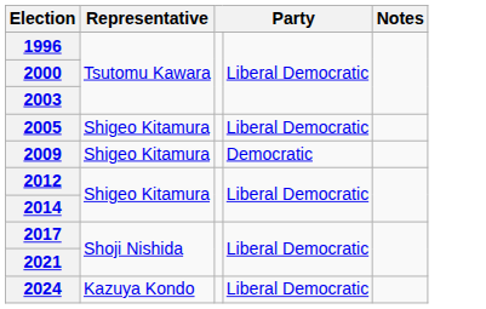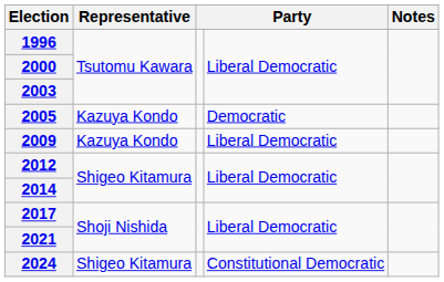2005 | Representative: Shigeo Kitamura -> Kazuya Kondo
2005 | column 4: Liberal Democratic -> Democratic
2009 | Representative: Shigeo Kitamura -> Kazuya Kondo
2009 | column 4: Democratic -> Liberal Democratic
2024 | Representative: Kazuya Kondo -> Shigeo Kitamura
2024 | column 4: Liberal Democratic -> Constitutional Democratic
